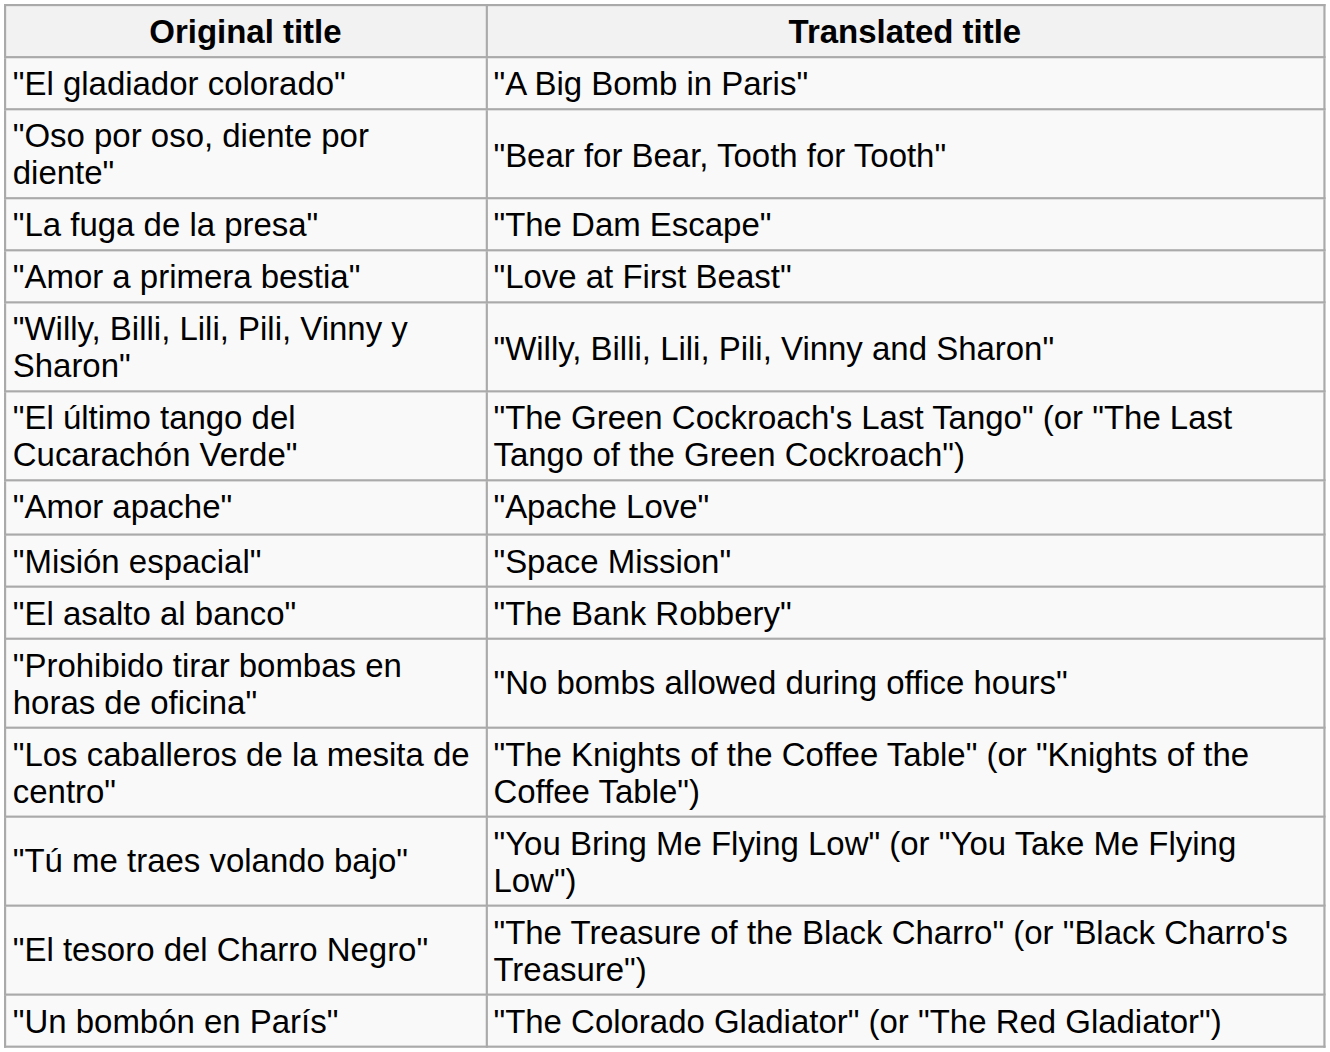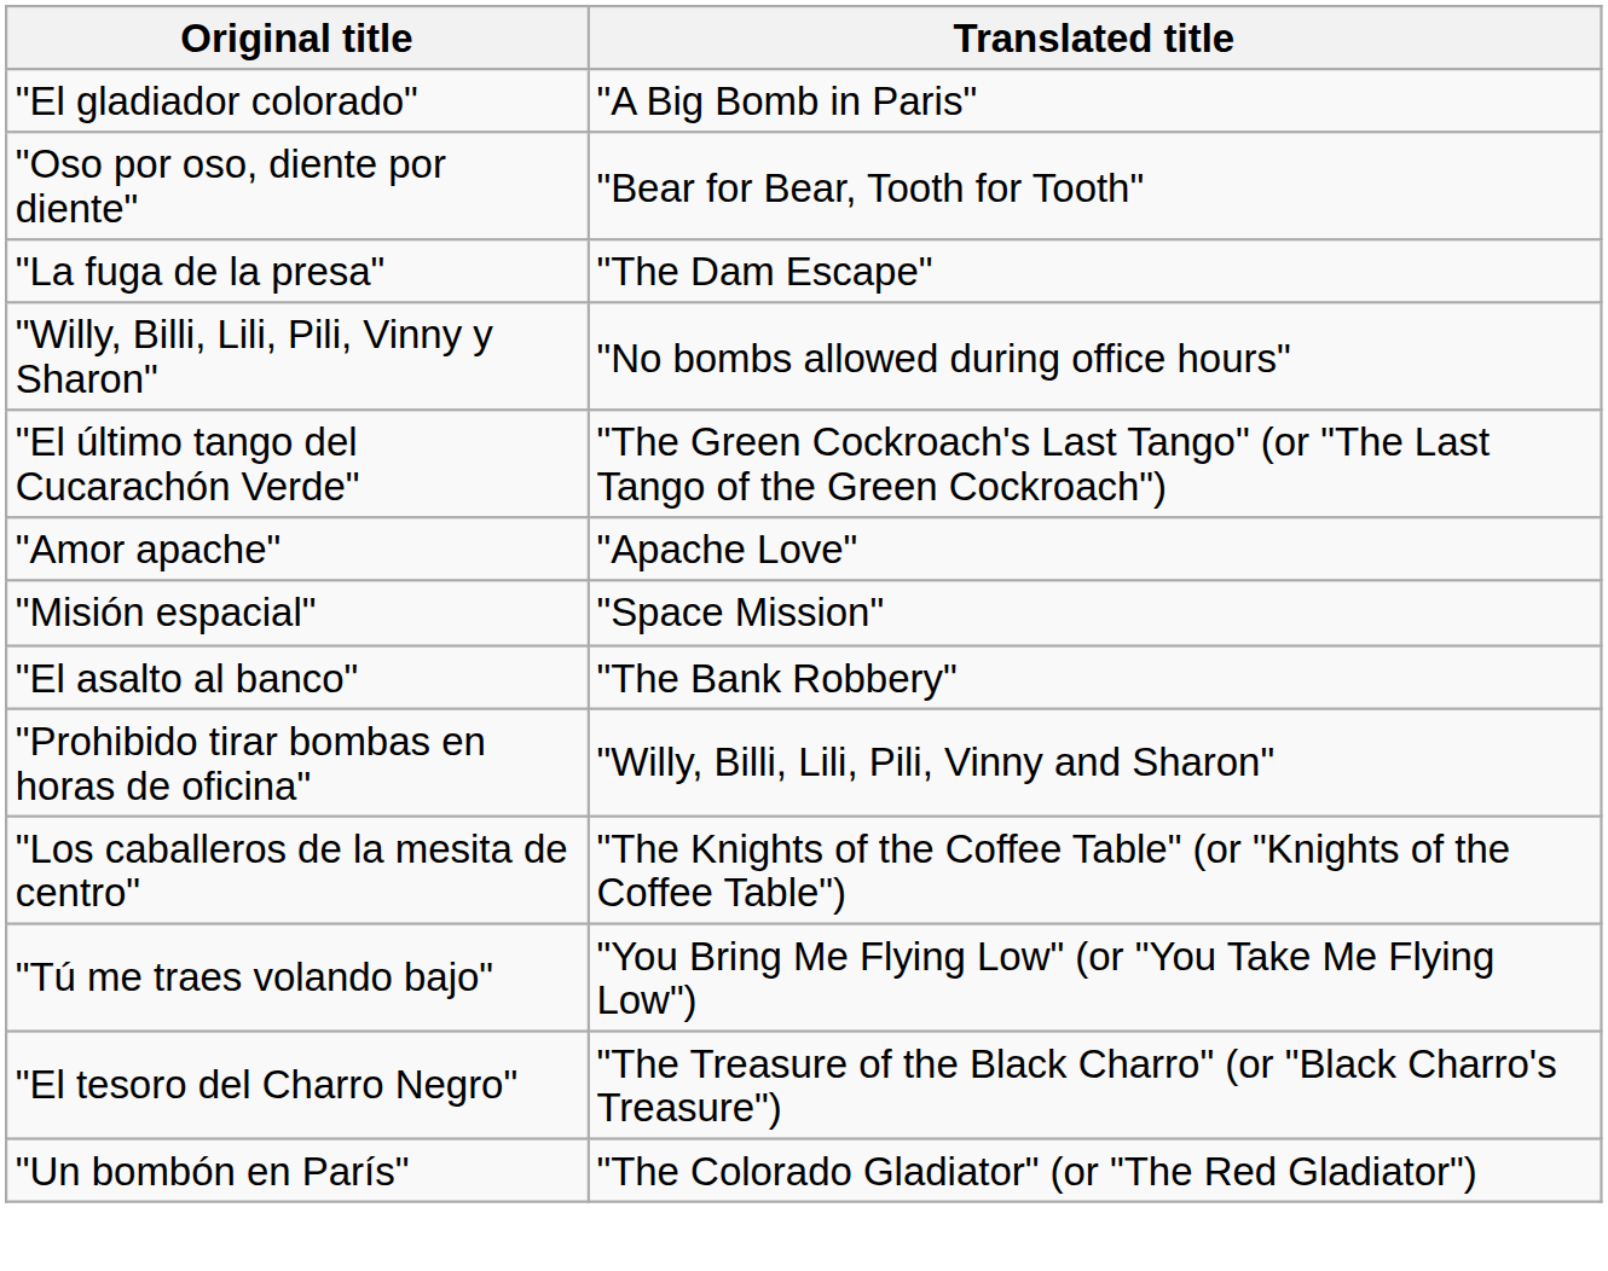- row: "Amor a primera bestia" | "Love at First Beast"
"Willy, Billi, Lili, Pili, Vinny y Sharon" | Translated title: "Willy, Billi, Lili, Pili, Vinny and Sharon" -> "No bombs allowed during office hours"
"Prohibido tirar bombas en horas de oficina" | Translated title: "No bombs allowed during office hours" -> "Willy, Billi, Lili, Pili, Vinny and Sharon"
